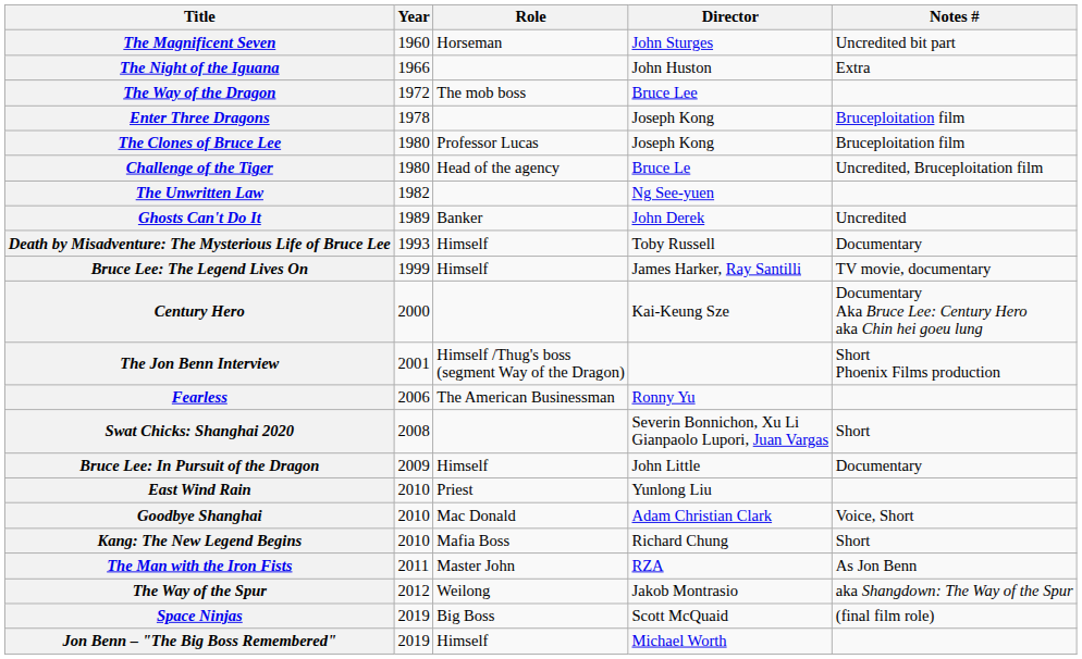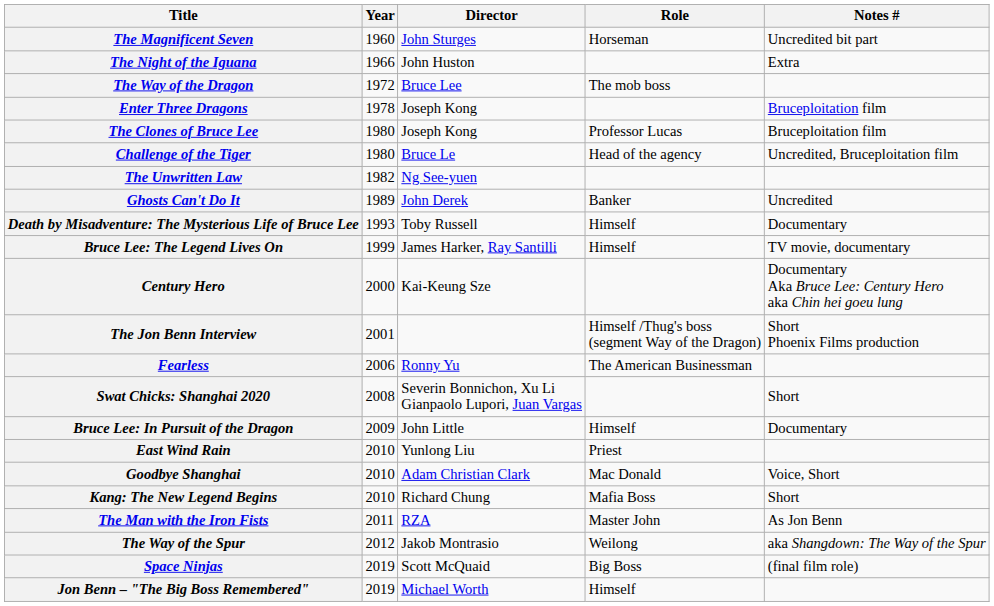columns swapped: Role <-> Director
